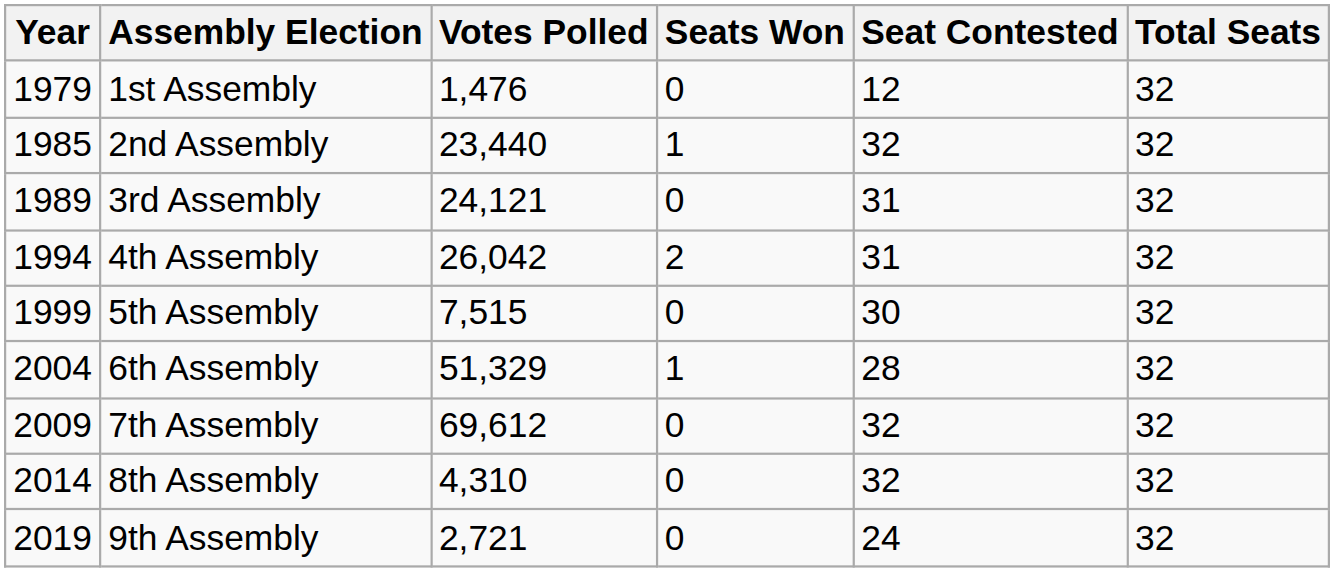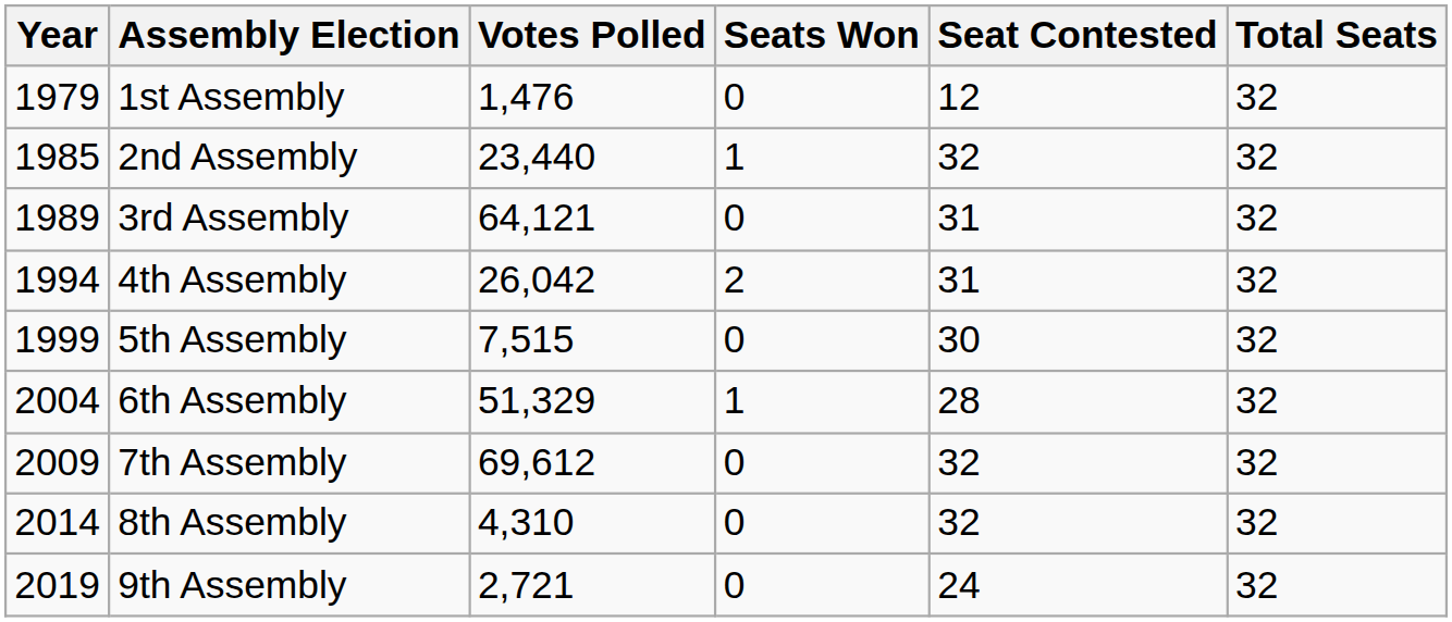3rd Assembly | Votes Polled: 24,121 -> 64,121
